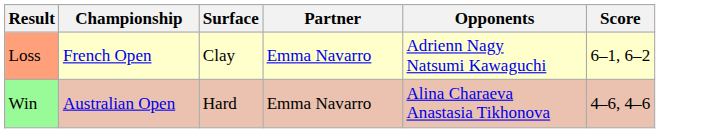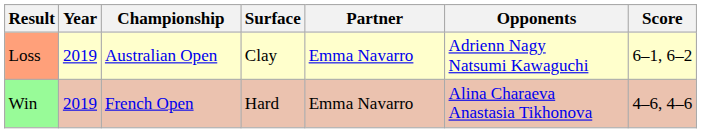+ column: Year | 2019 | 2019
Loss | Championship: French Open -> Australian Open
Win | Championship: Australian Open -> French Open
